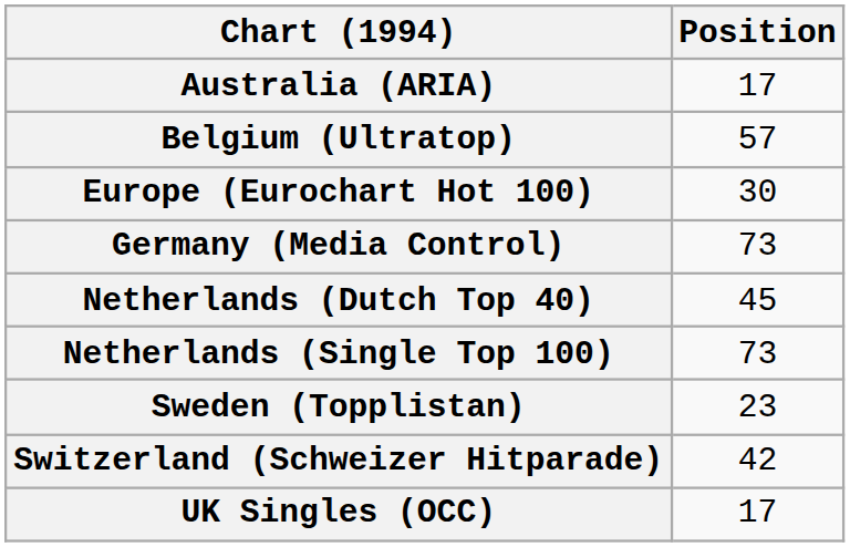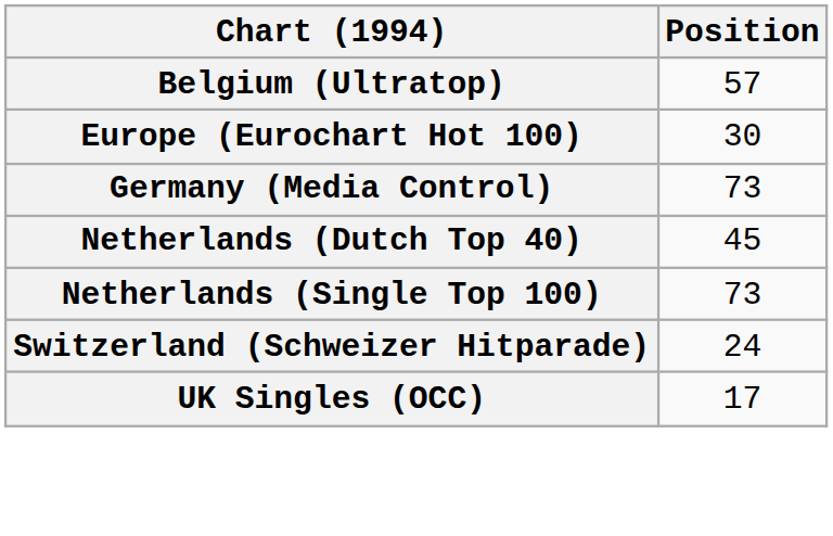- row: Australia (ARIA) | 17
- row: Sweden (Topplistan) | 23
Switzerland (Schweizer Hitparade) | Position: 42 -> 24
